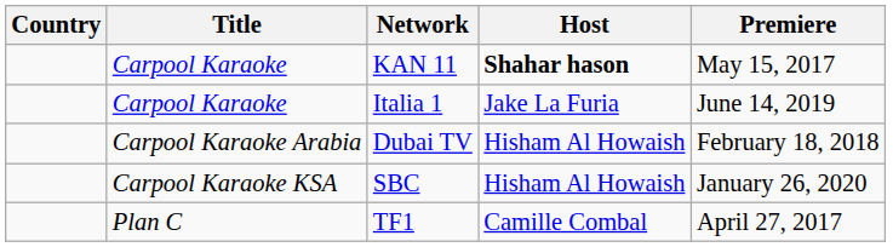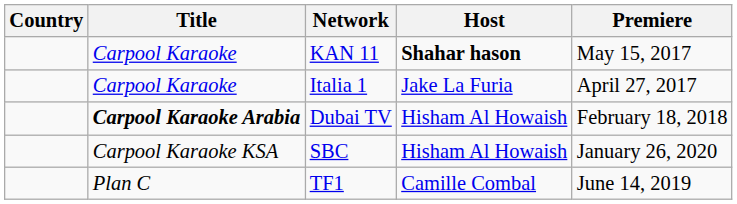Italia 1 | Premiere: June 14, 2019 -> April 27, 2017
Dubai TV | Title: normal -> bold
TF1 | Premiere: April 27, 2017 -> June 14, 2019
